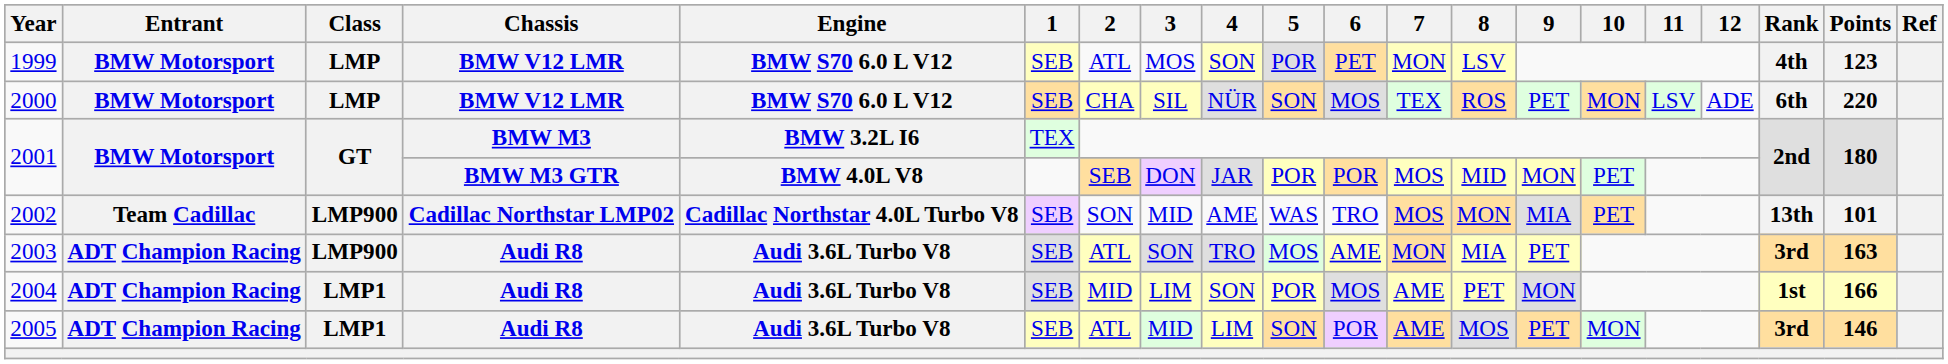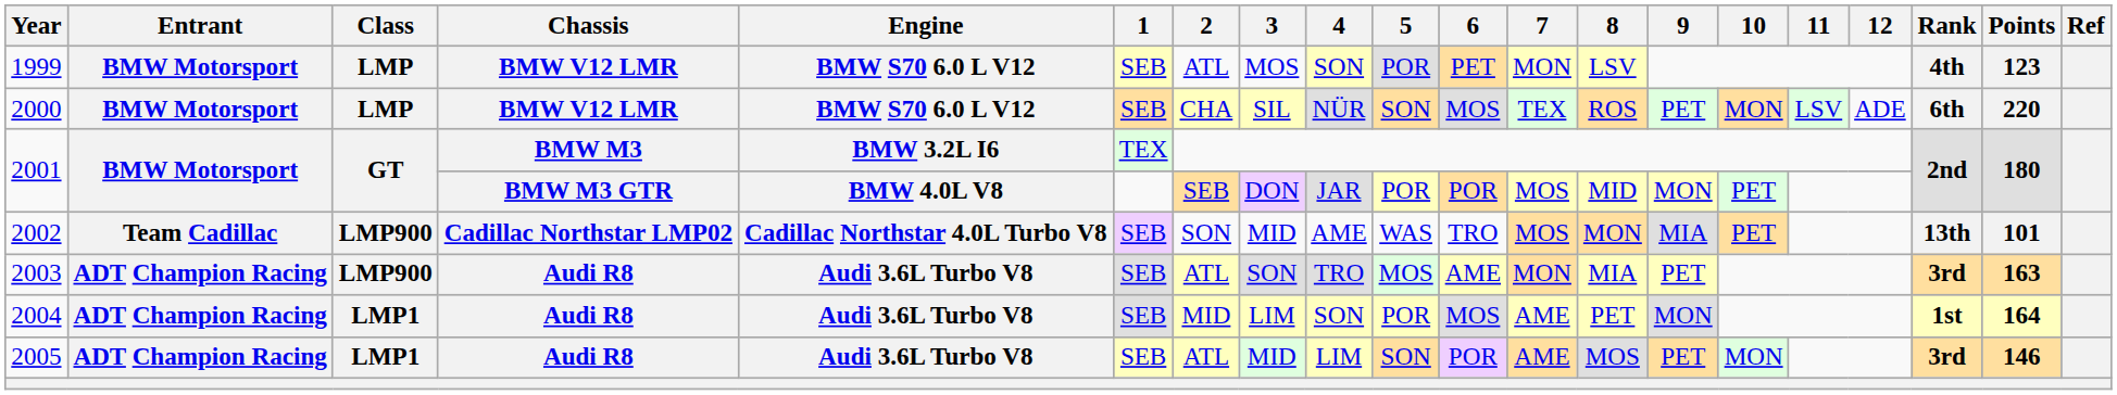2004 | Points: 166 -> 164
